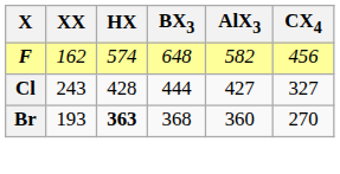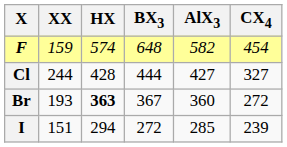F | XX: 162 -> 159
F | CX4: 456 -> 454
Cl | XX: 243 -> 244
Br | BX3: 368 -> 367
Br | CX4: 270 -> 272
+ row: I | 151 | 294 | 272 | 285 | 239
